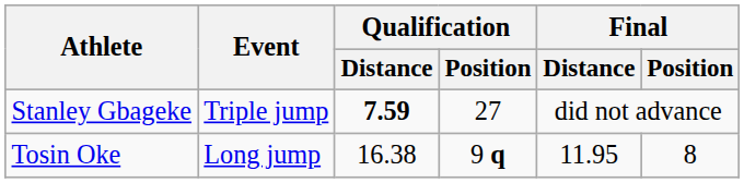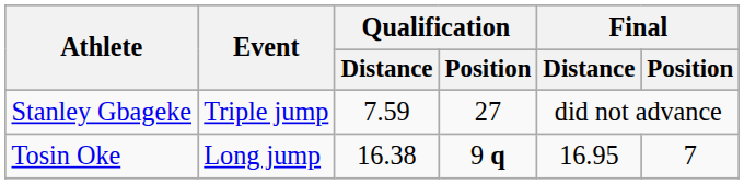Stanley Gbageke | Qualification / Distance: bold -> normal
Tosin Oke | Final / Distance: 11.95 -> 16.95
Tosin Oke | Final / Position: 8 -> 7
